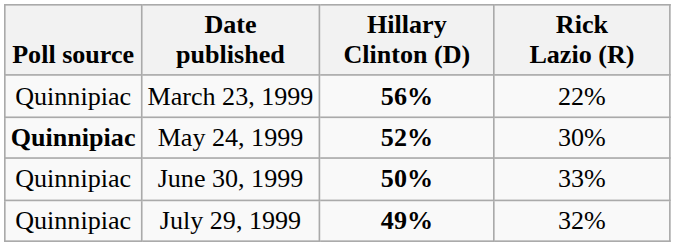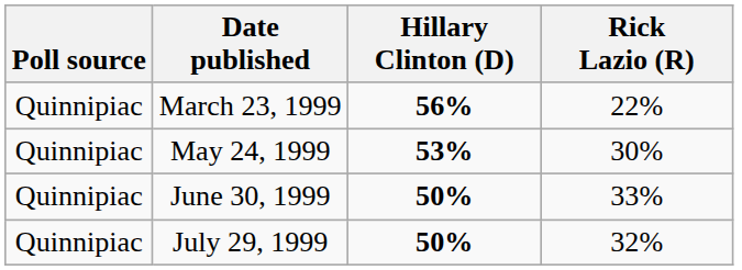May 24, 1999 | Poll source: bold -> normal
May 24, 1999 | Hillary Clinton (D): 52% -> 53%
July 29, 1999 | Hillary Clinton (D): 49% -> 50%
